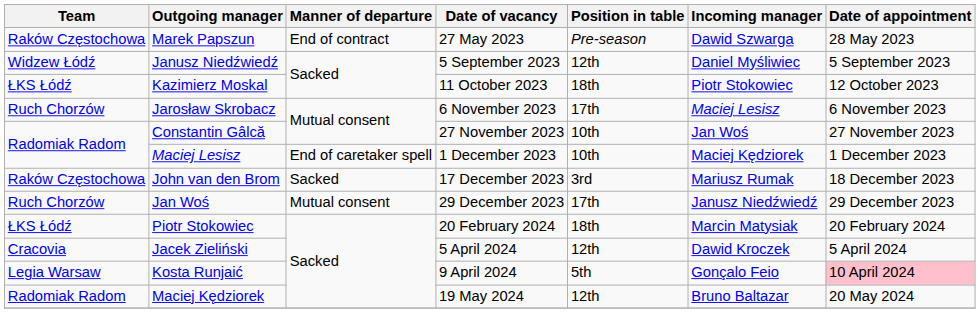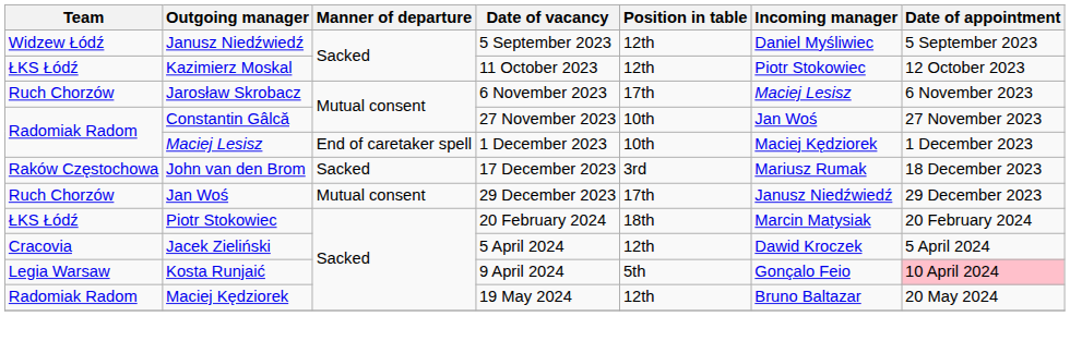- row: Raków Częstochowa | Marek Papszun | End of contract | 27 May 2023 | Pre-season | Dawid Szwarga | 28 May 2023
Kazimierz Moskal | Position in table: 18th -> 12th
